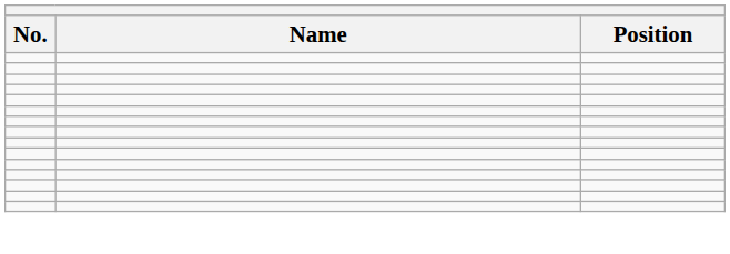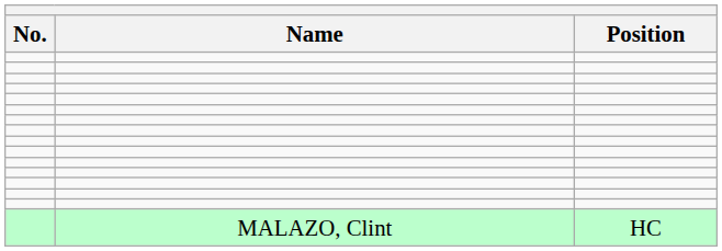+ row: MALAZO, Clint | HC
